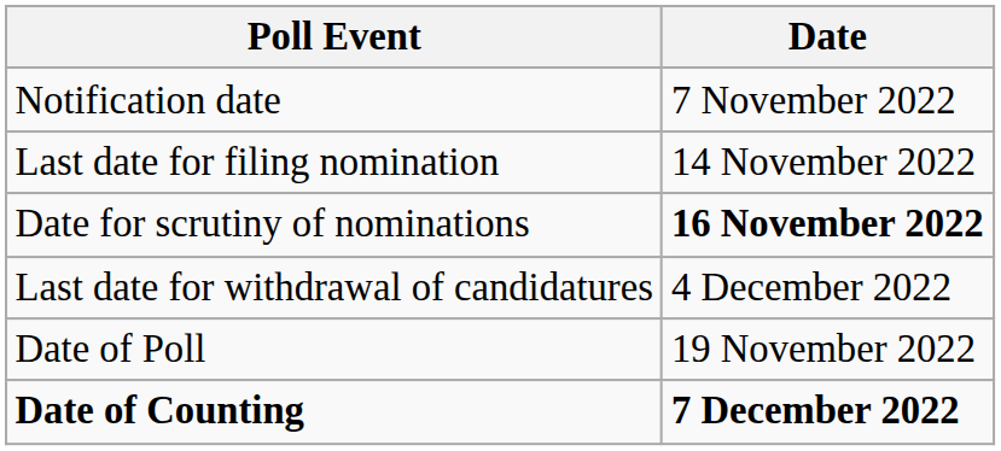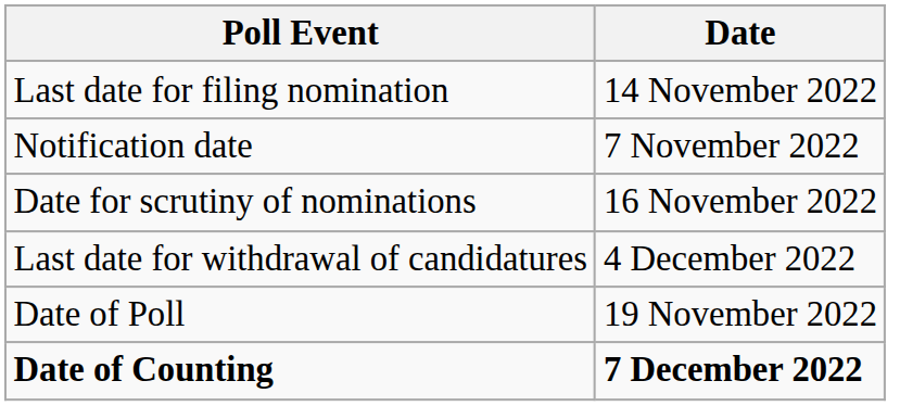rows swapped: Notification date <-> Last date for filing nomination
Date for scrutiny of nominations | Date: bold -> normal
